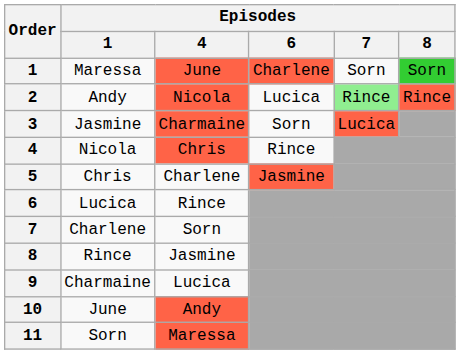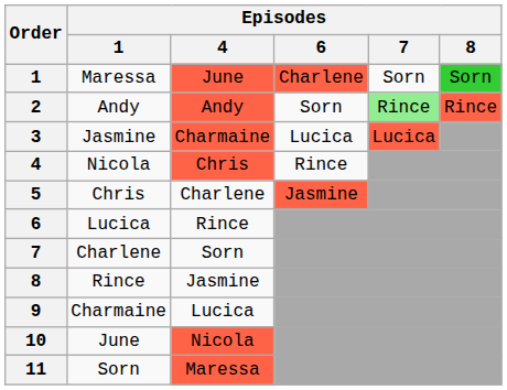2 | Episodes / 4: Nicola -> Andy
2 | Episodes / 6: Lucica -> Sorn
3 | Episodes / 6: Sorn -> Lucica
10 | Episodes / 4: Andy -> Nicola
